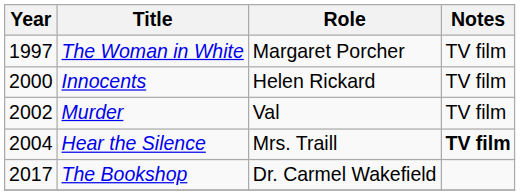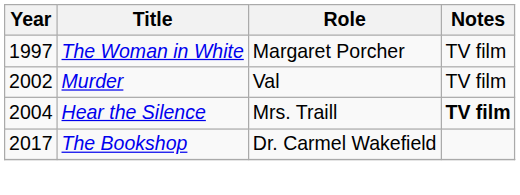- row: 2000 | Innocents | Helen Rickard | TV film
